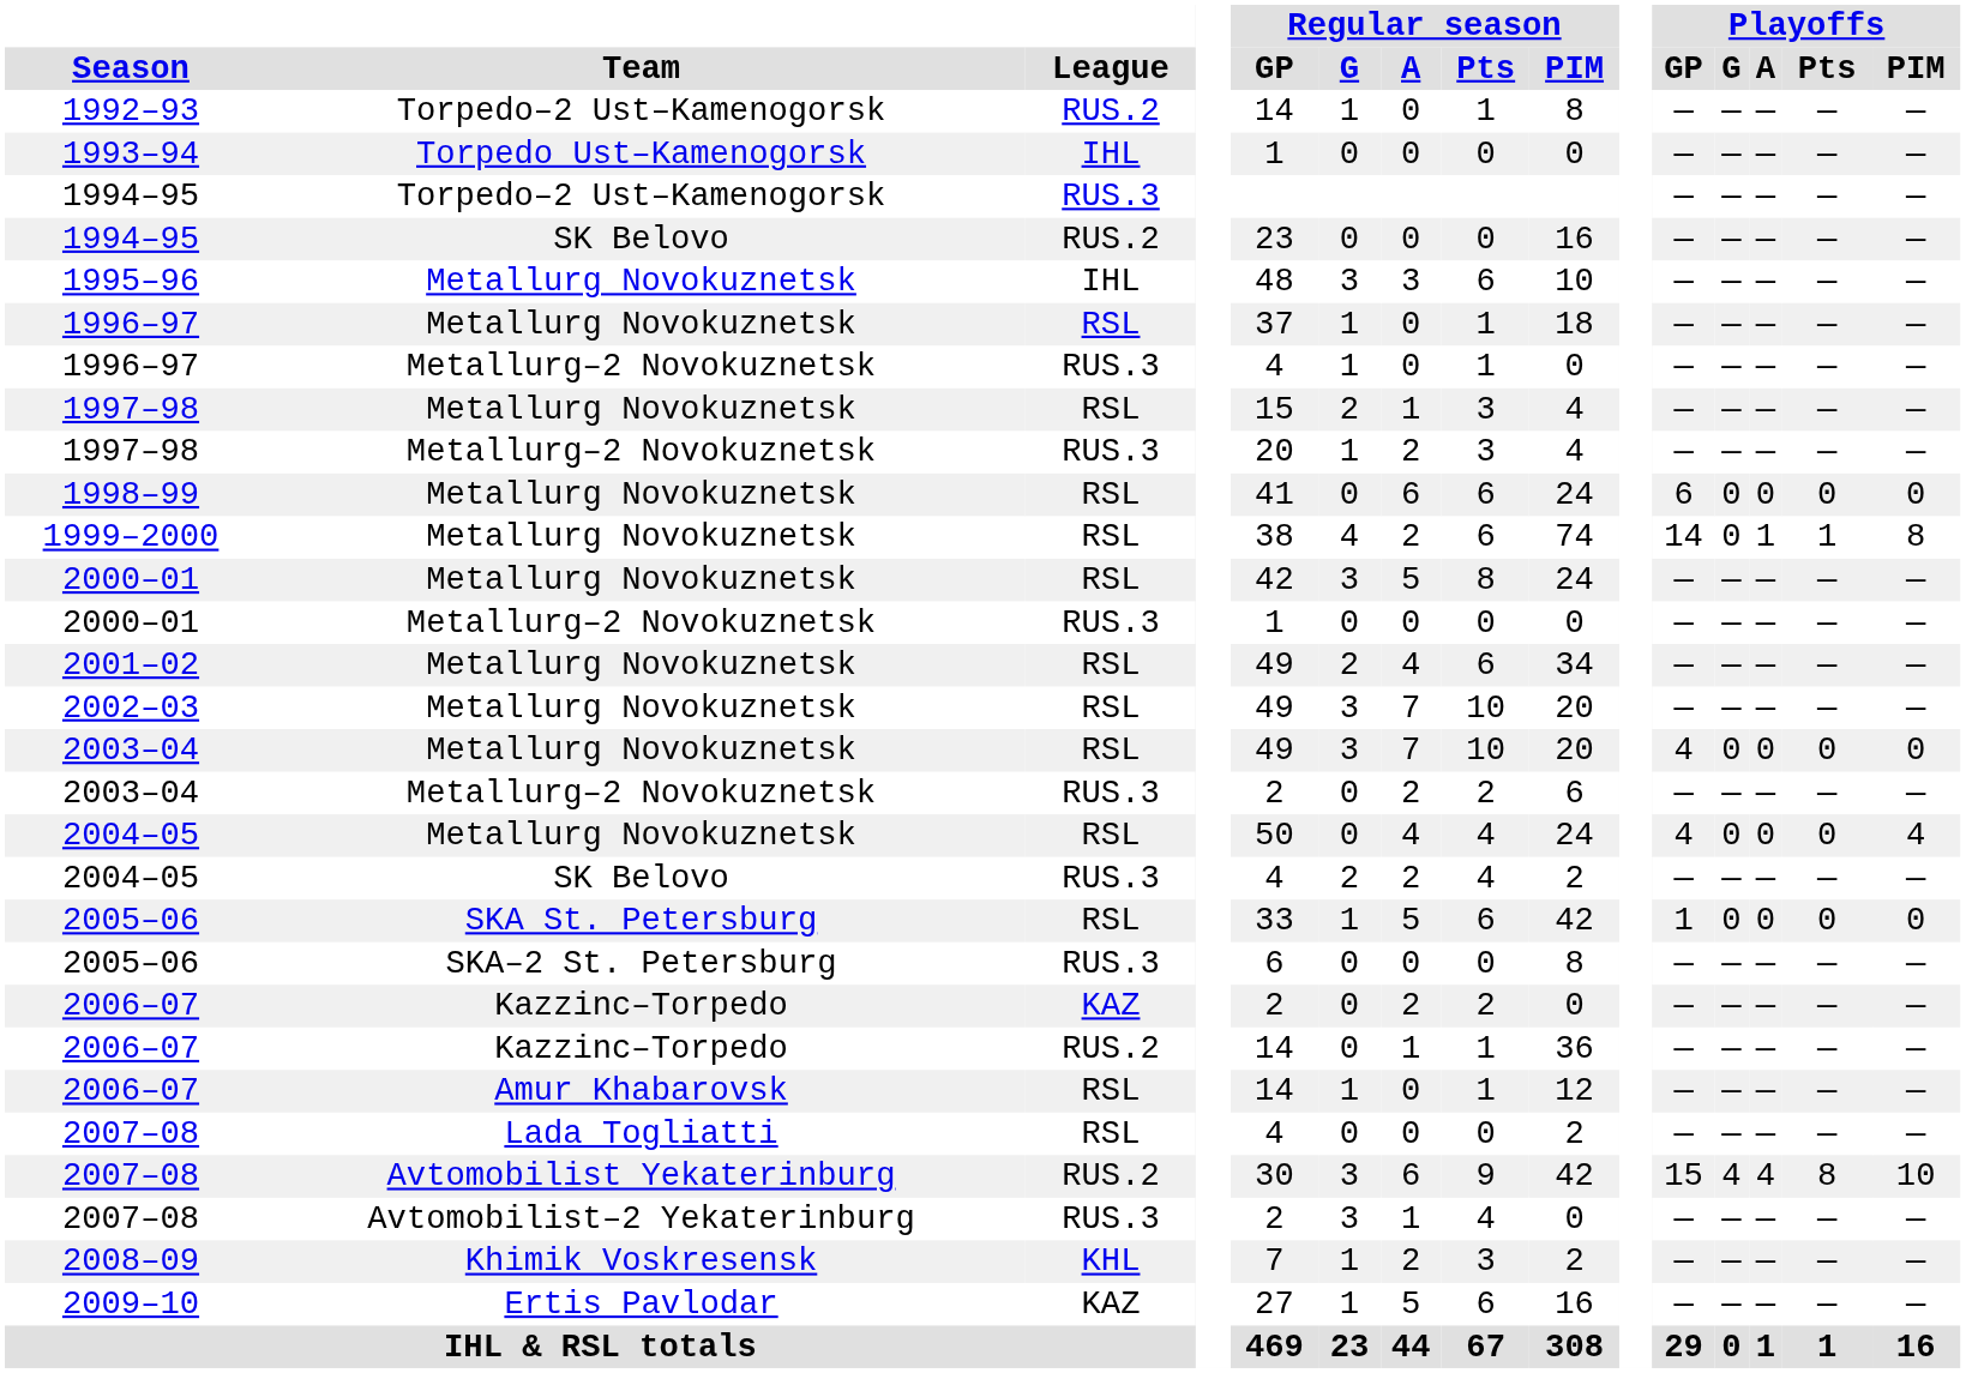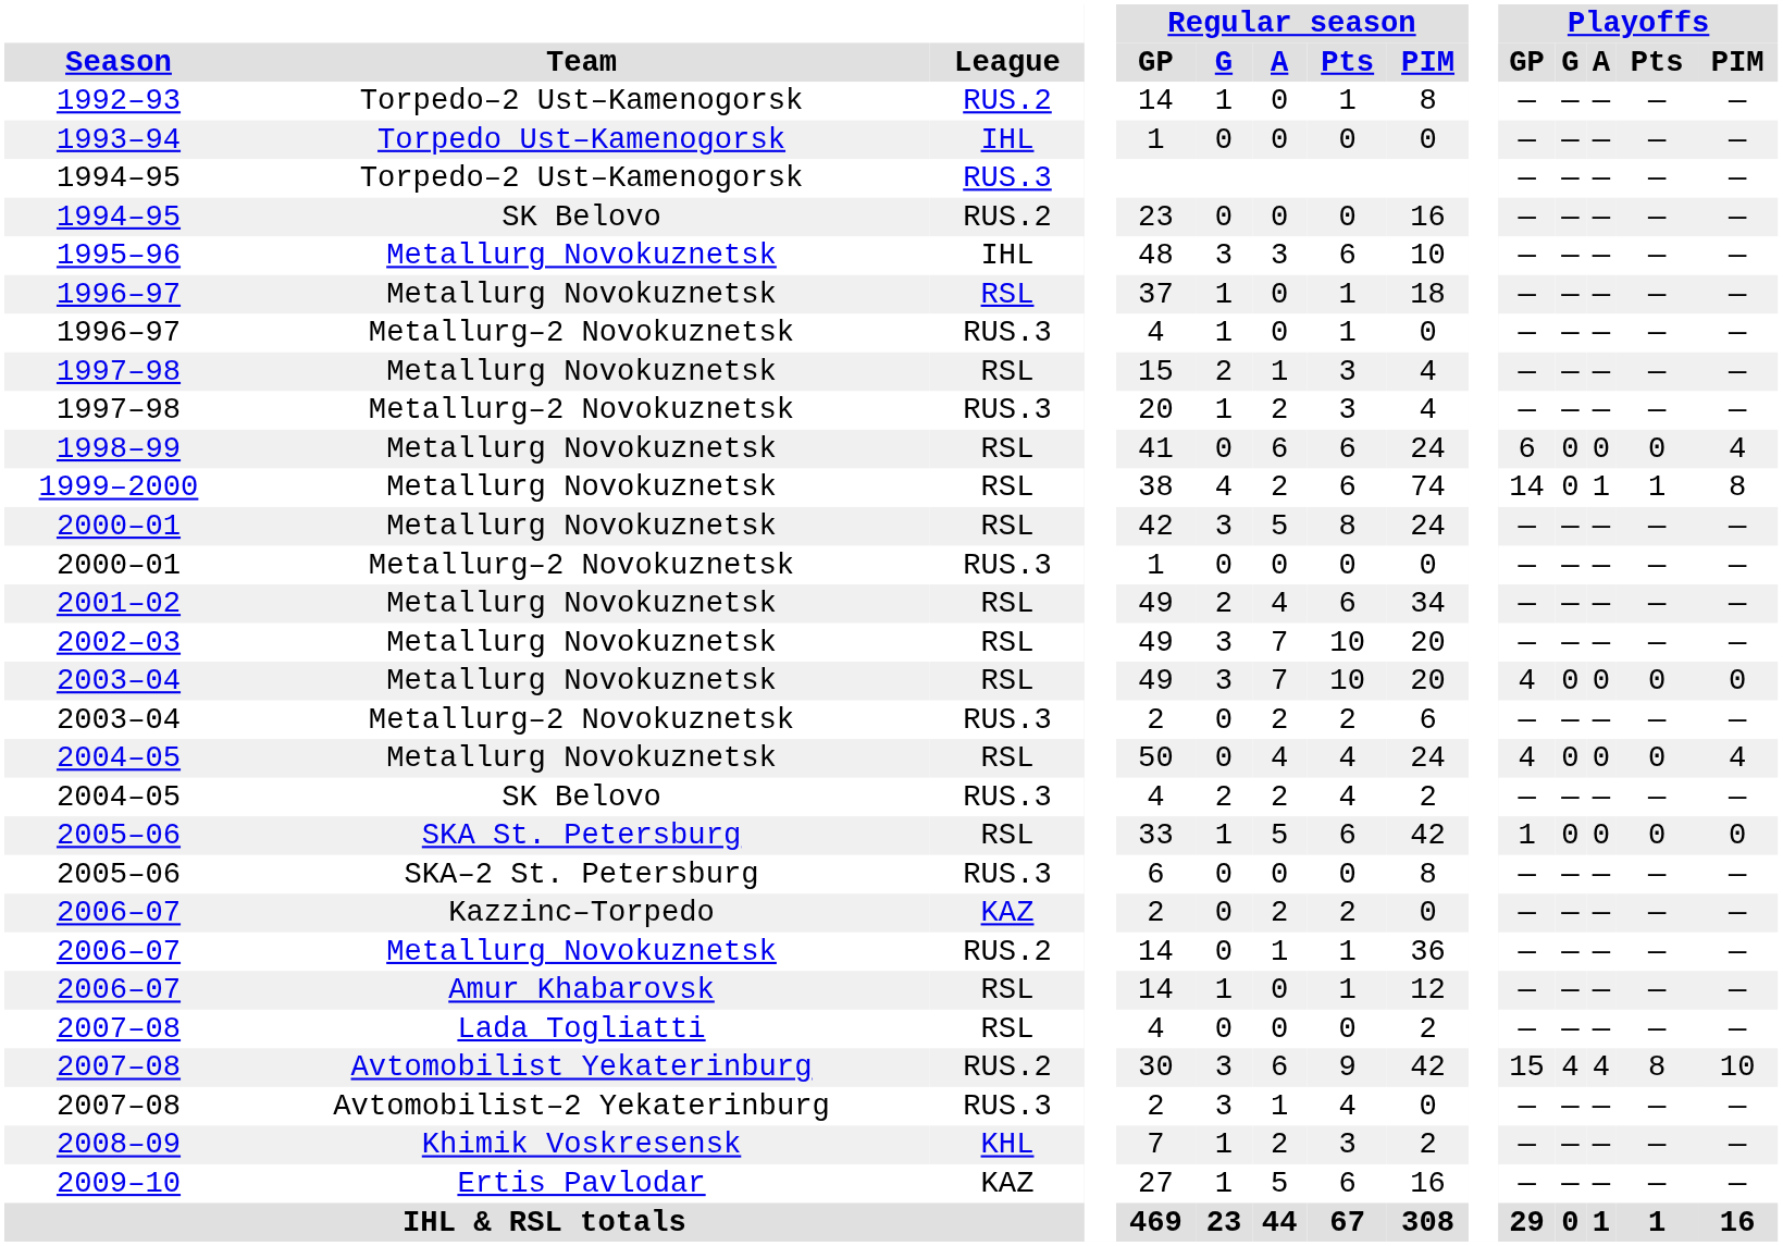1998–99 | Playoffs / PIM: 0 -> 4
2006–07 / RUS.2 | Team: Kazzinc–Torpedo -> Metallurg Novokuznetsk
